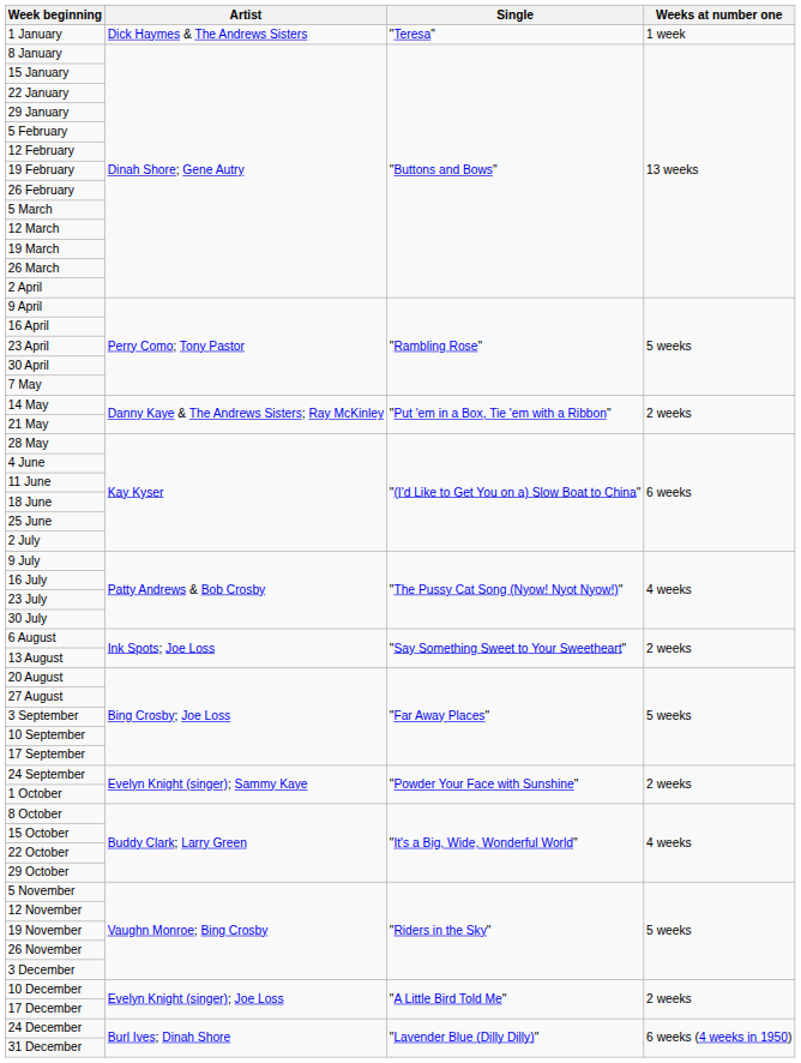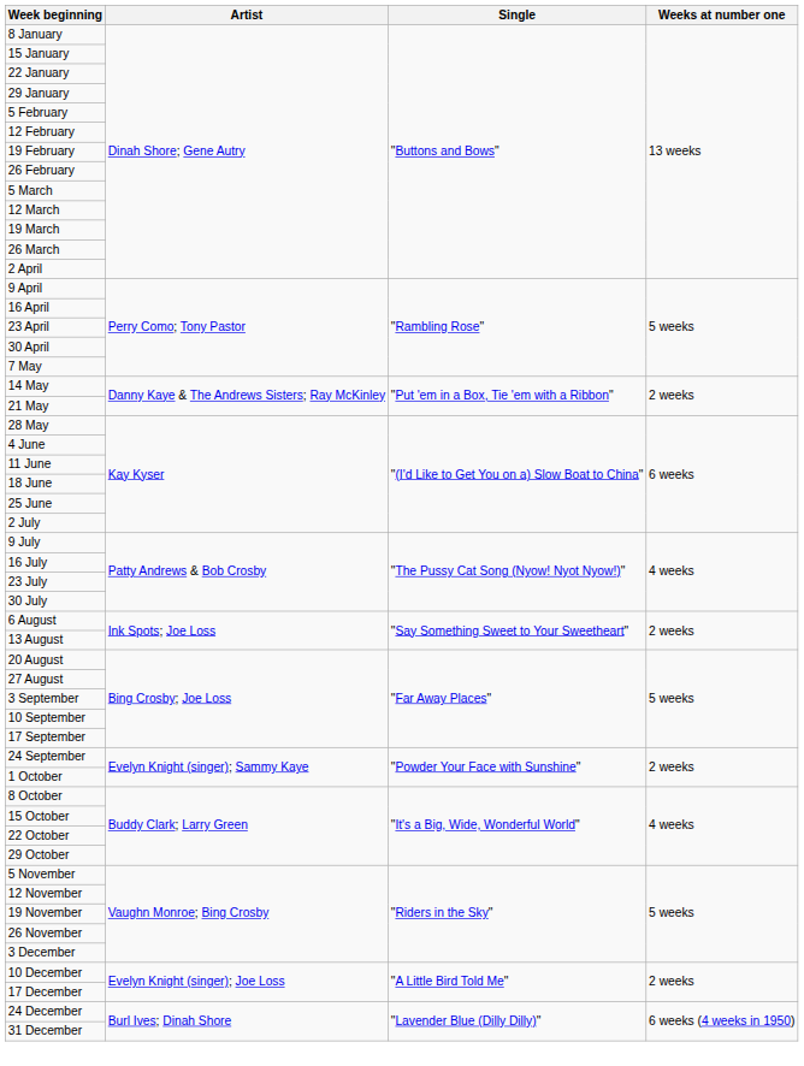- row: 1 January | Dick Haymes & The Andrews Sisters | "Teresa" | 1 week
